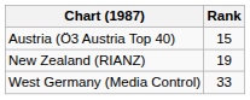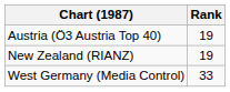Austria (Ö3 Austria Top 40) | Rank: 15 -> 19
